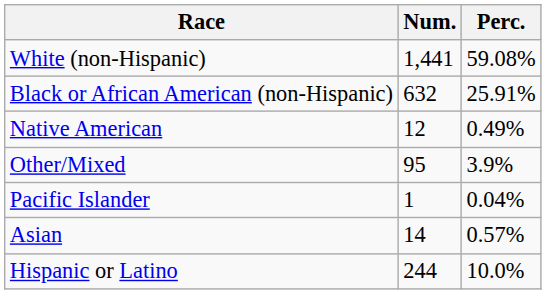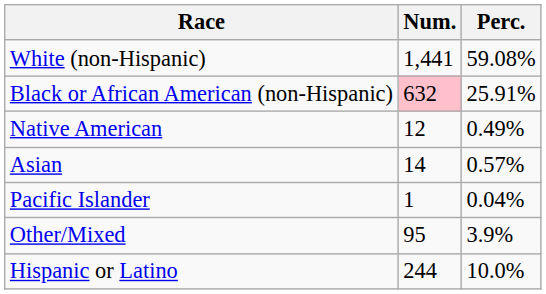Black or African American (non-Hispanic) | Num.: no background -> pink background
rows swapped: Asian <-> Other/Mixed
